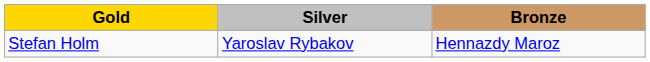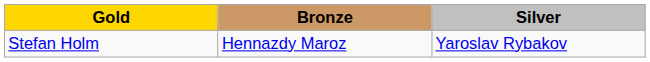columns swapped: Silver <-> Bronze
